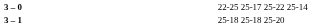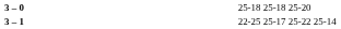3 – 0 | column 4: 22-25 25-17 25-22 25-14 -> 25-18 25-18 25-20
3 – 1 | column 4: 25-18 25-18 25-20 -> 22-25 25-17 25-22 25-14
